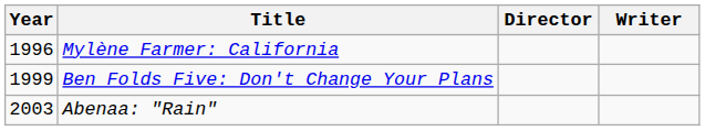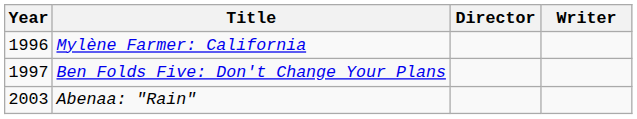Ben Folds Five: Don't Change Your Plans | Year: 1999 -> 1997
